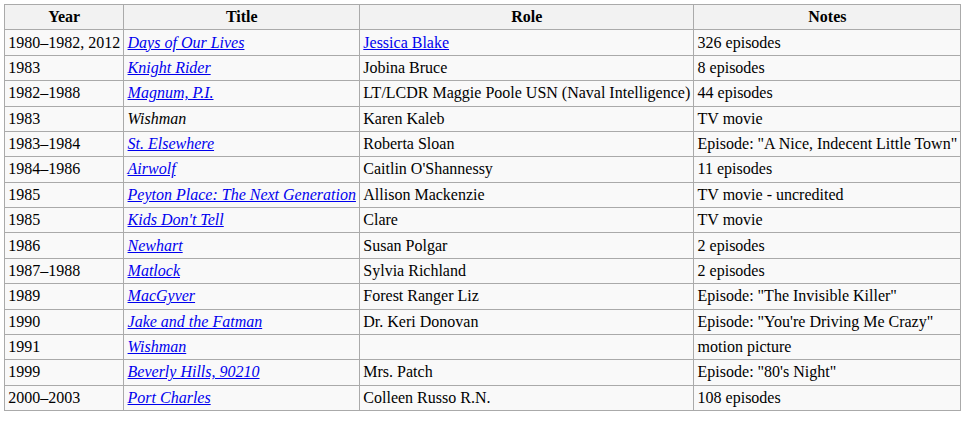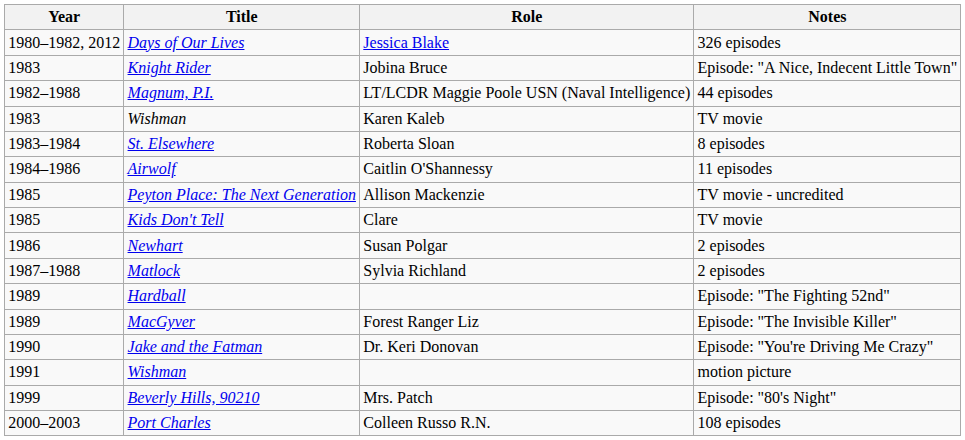Knight Rider | Notes: 8 episodes -> Episode: "A Nice, Indecent Little Town"
St. Elsewhere | Notes: Episode: "A Nice, Indecent Little Town" -> 8 episodes
+ row: 1989 | Hardball | Episode: "The Fighting 52nd"
